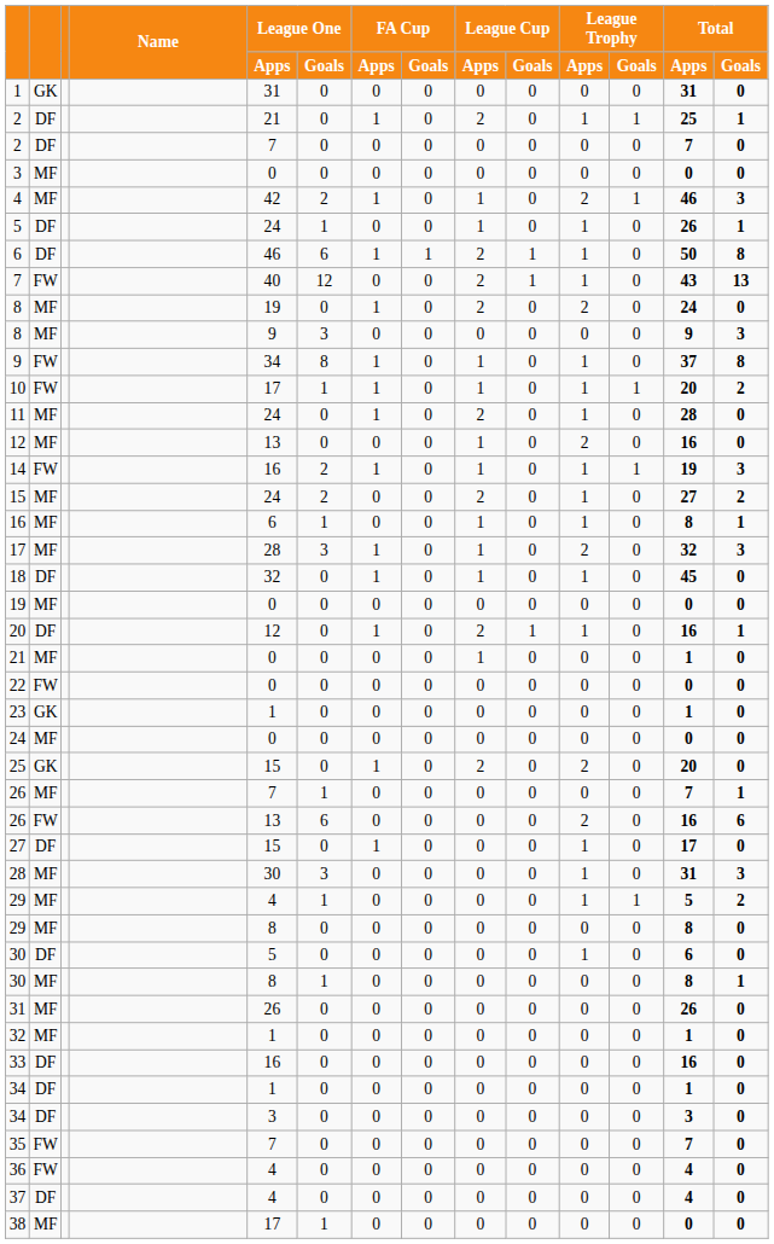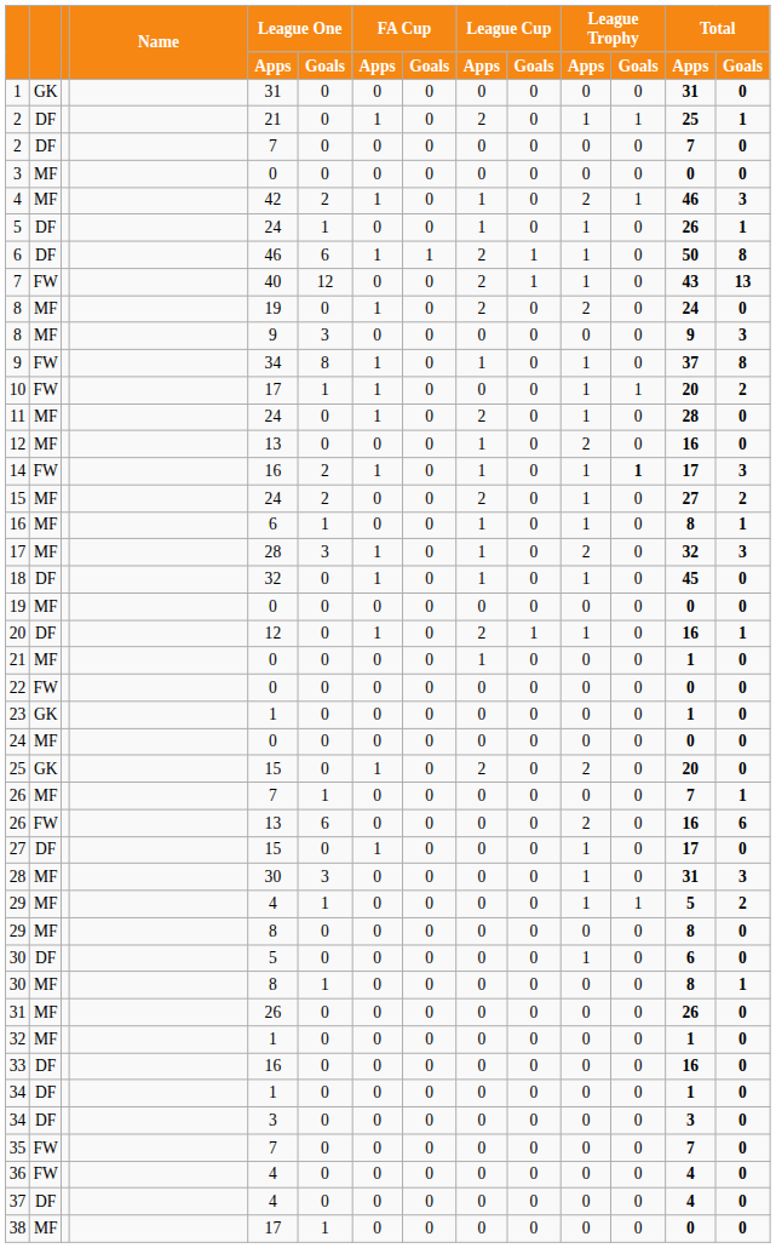10 | League Cup / Apps: 1 -> 0
14 | League Trophy / Goals: normal -> bold
14 | Total / Apps: 19 -> 17
